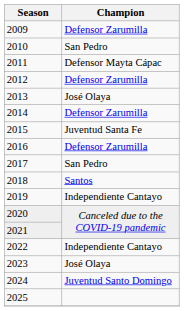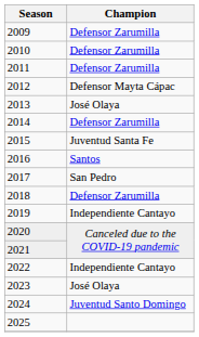2010 | Champion: San Pedro -> Defensor Zarumilla
2011 | Champion: Defensor Mayta Cápac -> Defensor Zarumilla
2012 | Champion: Defensor Zarumilla -> Defensor Mayta Cápac
2016 | Champion: Defensor Zarumilla -> Santos
2018 | Champion: Santos -> Defensor Zarumilla
